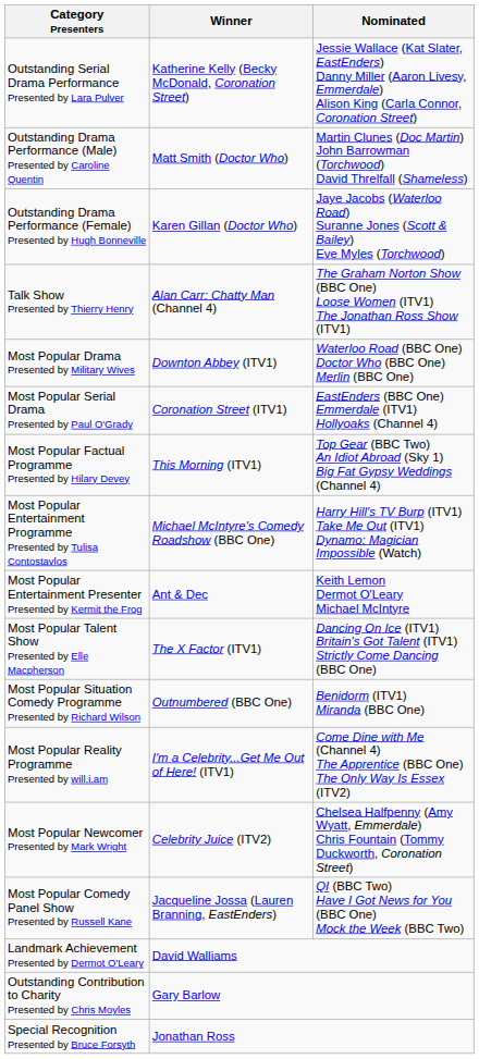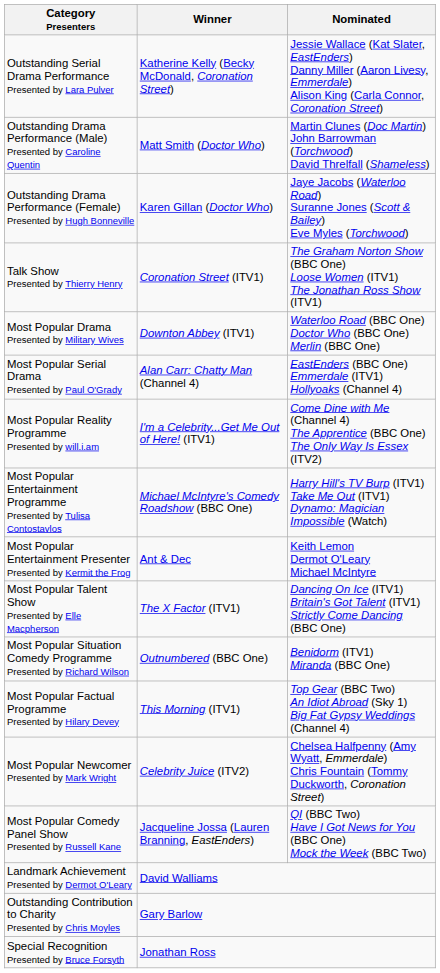Talk Show Presented by Thierry Henry | Winner: Alan Carr: Chatty Man (Channel 4) -> Coronation Street (ITV1)
Most Popular Serial Drama Presented by Paul O'Grady | Winner: Coronation Street (ITV1) -> Alan Carr: Chatty Man (Channel 4)
rows swapped: Most Popular Reality Programme Presented by will.i.am <-> Most Popular Factual Programme Presented by Hilary Devey
